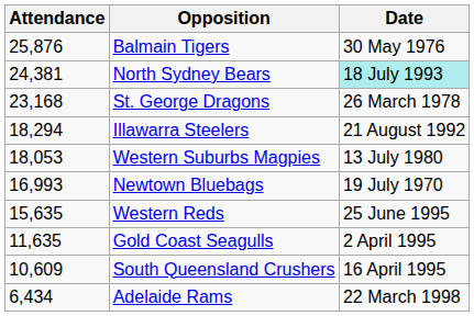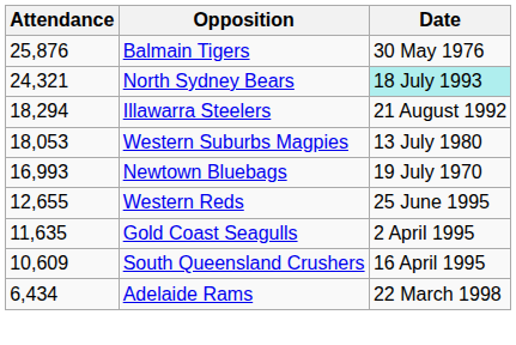North Sydney Bears | Attendance: 24,381 -> 24,321
- row: 23,168 | St. George Dragons | 26 March 1978
Western Reds | Attendance: 15,635 -> 12,655
